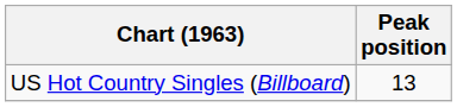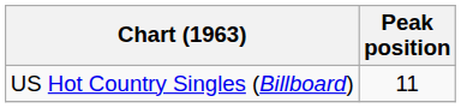US Hot Country Singles (Billboard) | Peak position: 13 -> 11
